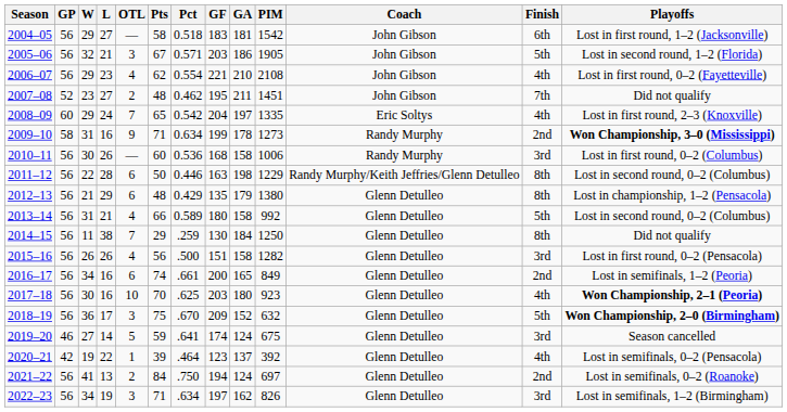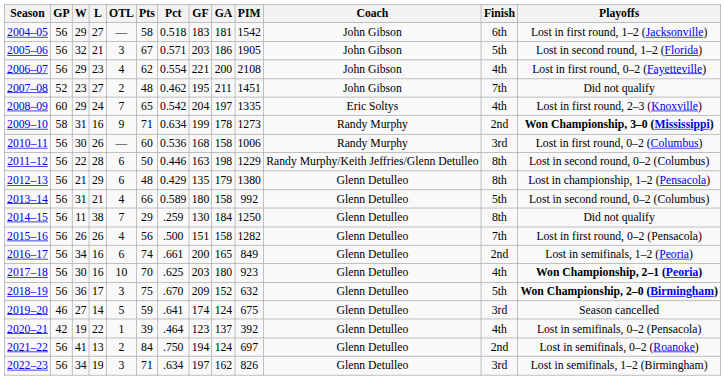2006–07 | GA: 210 -> 200
2015–16 | Finish: 3rd -> 7th
